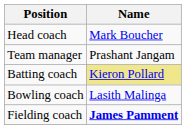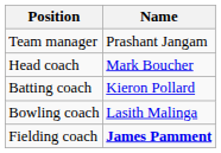rows swapped: Team manager <-> Head coach
Batting coach | Name: khaki background -> no background
